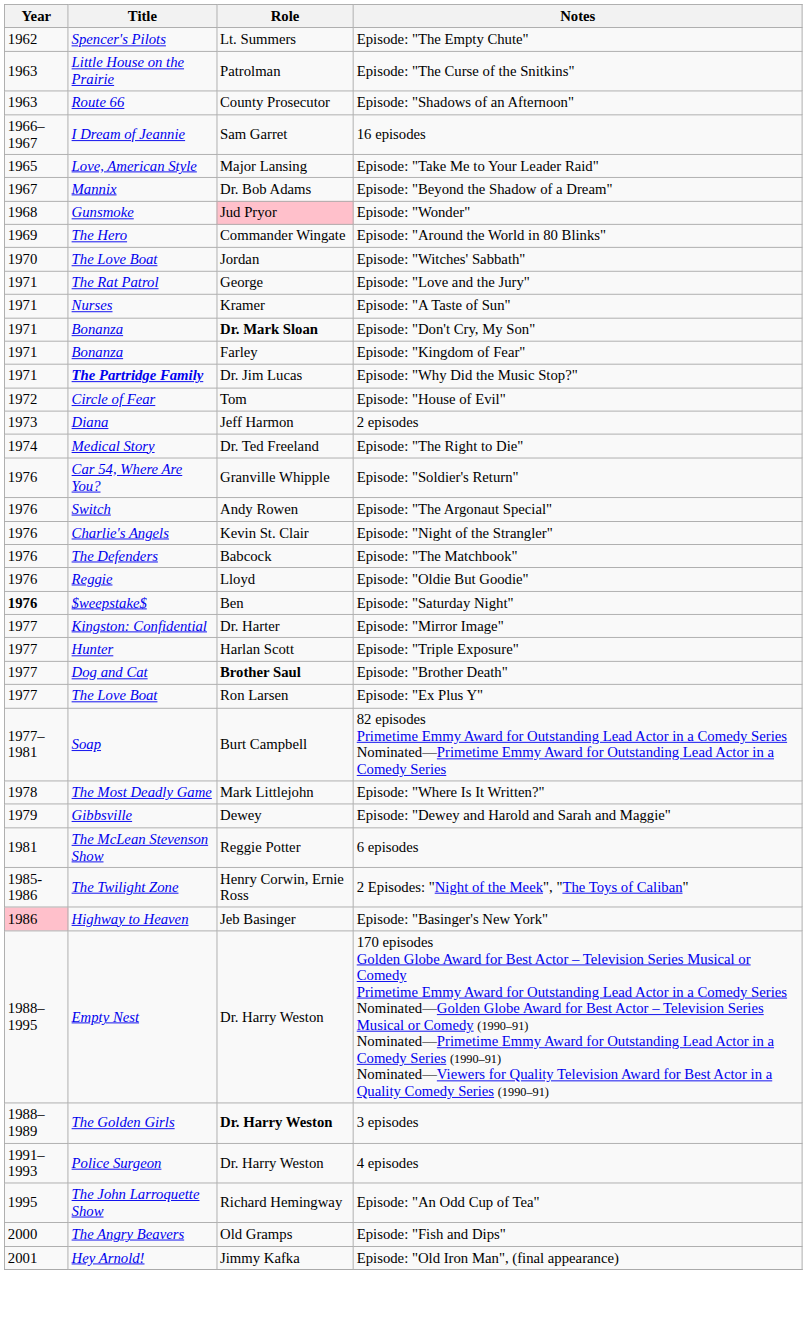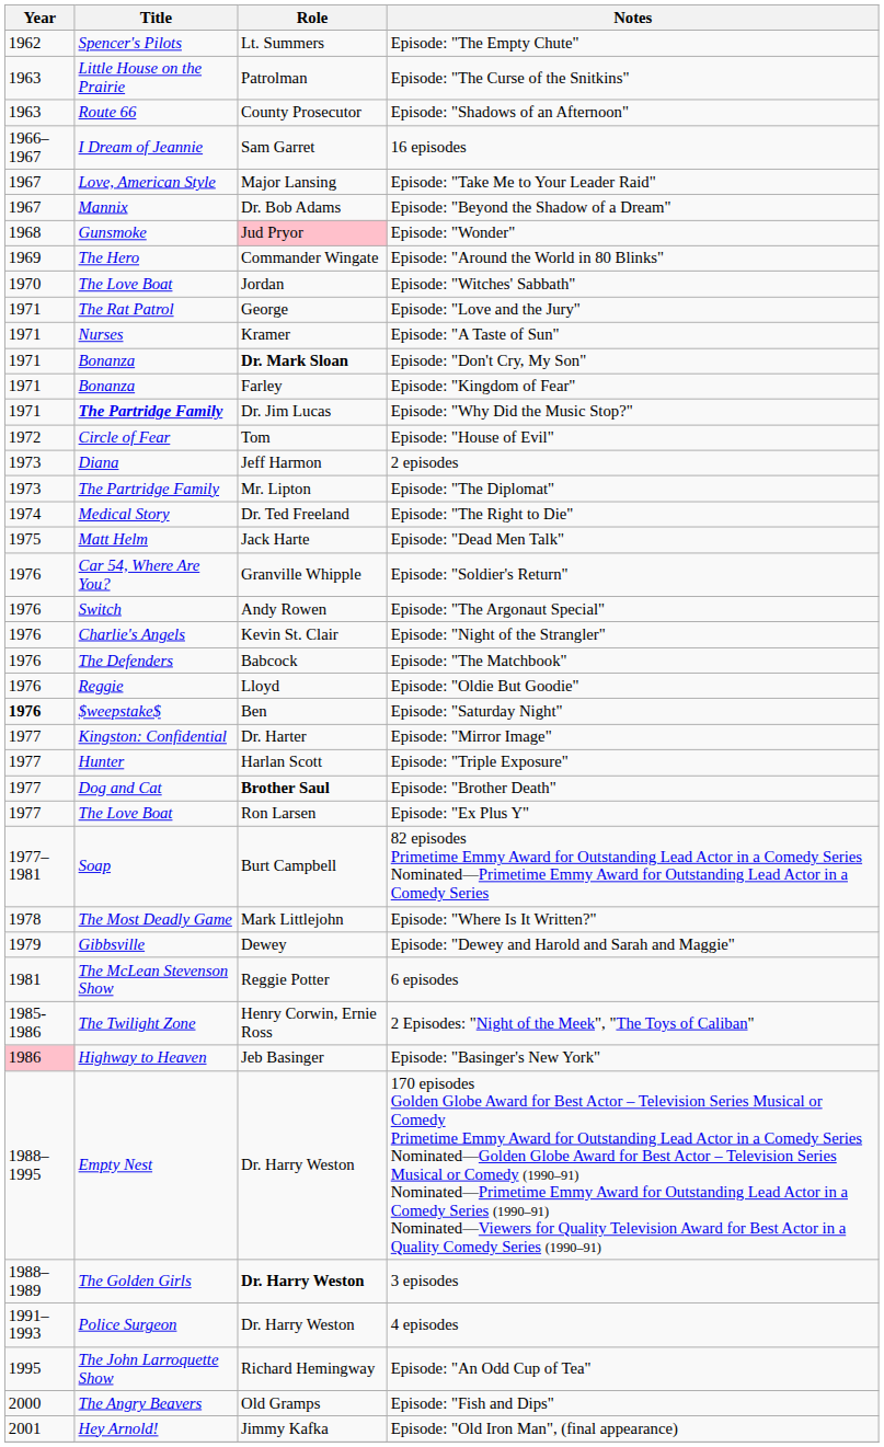Episode: "Take Me to Your Leader Raid" | Year: 1965 -> 1967
+ row: 1973 | The Partridge Family | Mr. Lipton | Episode: "The Diplomat"
+ row: 1975 | Matt Helm | Jack Harte | Episode: "Dead Men Talk"
